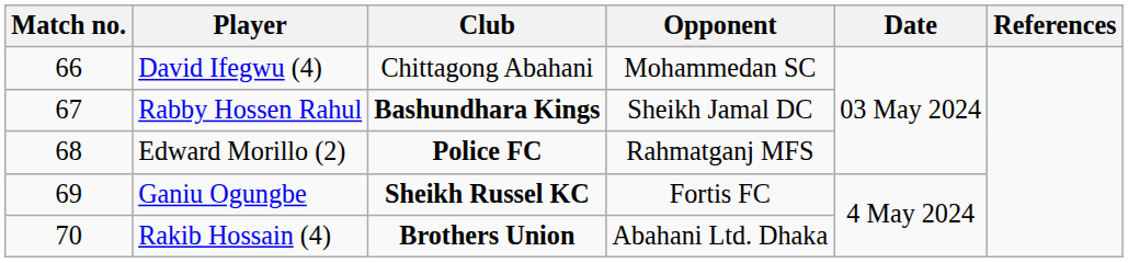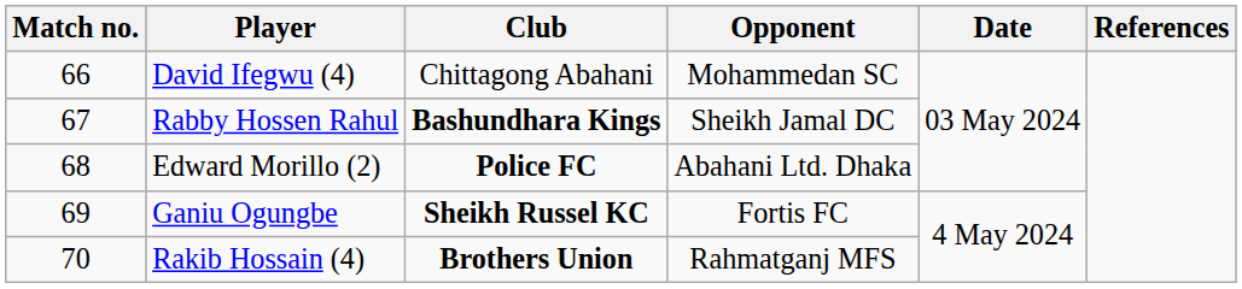Edward Morillo (2) | Opponent: Rahmatganj MFS -> Abahani Ltd. Dhaka
Rakib Hossain (4) | Opponent: Abahani Ltd. Dhaka -> Rahmatganj MFS
